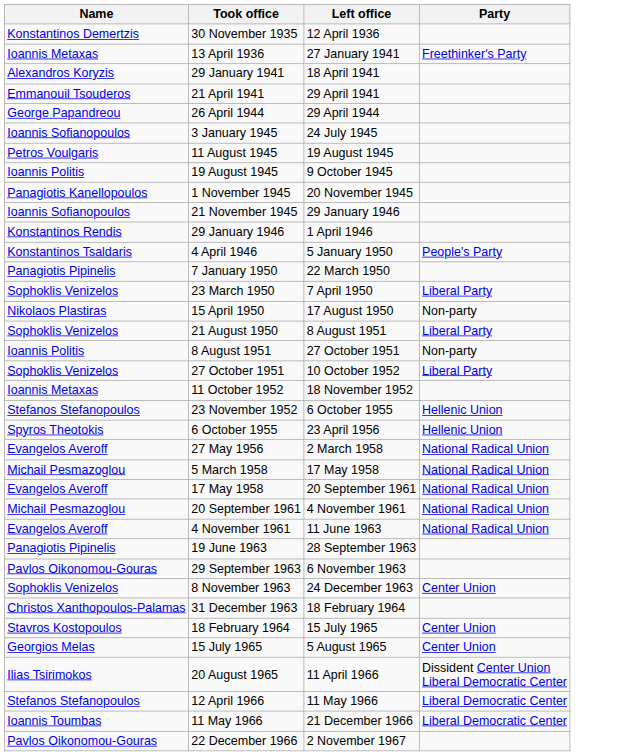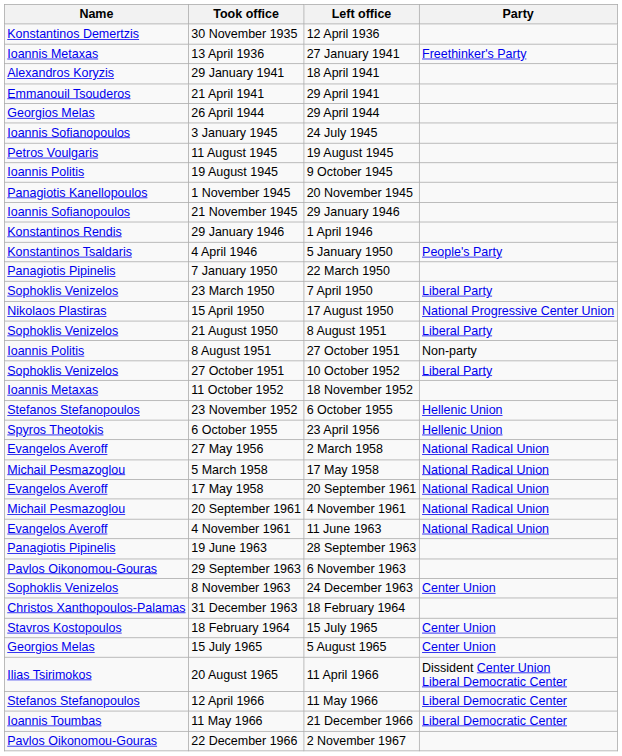26 April 1944 | Name: George Papandreou -> Georgios Melas
15 April 1950 | Party: Non-party -> National Progressive Center Union
